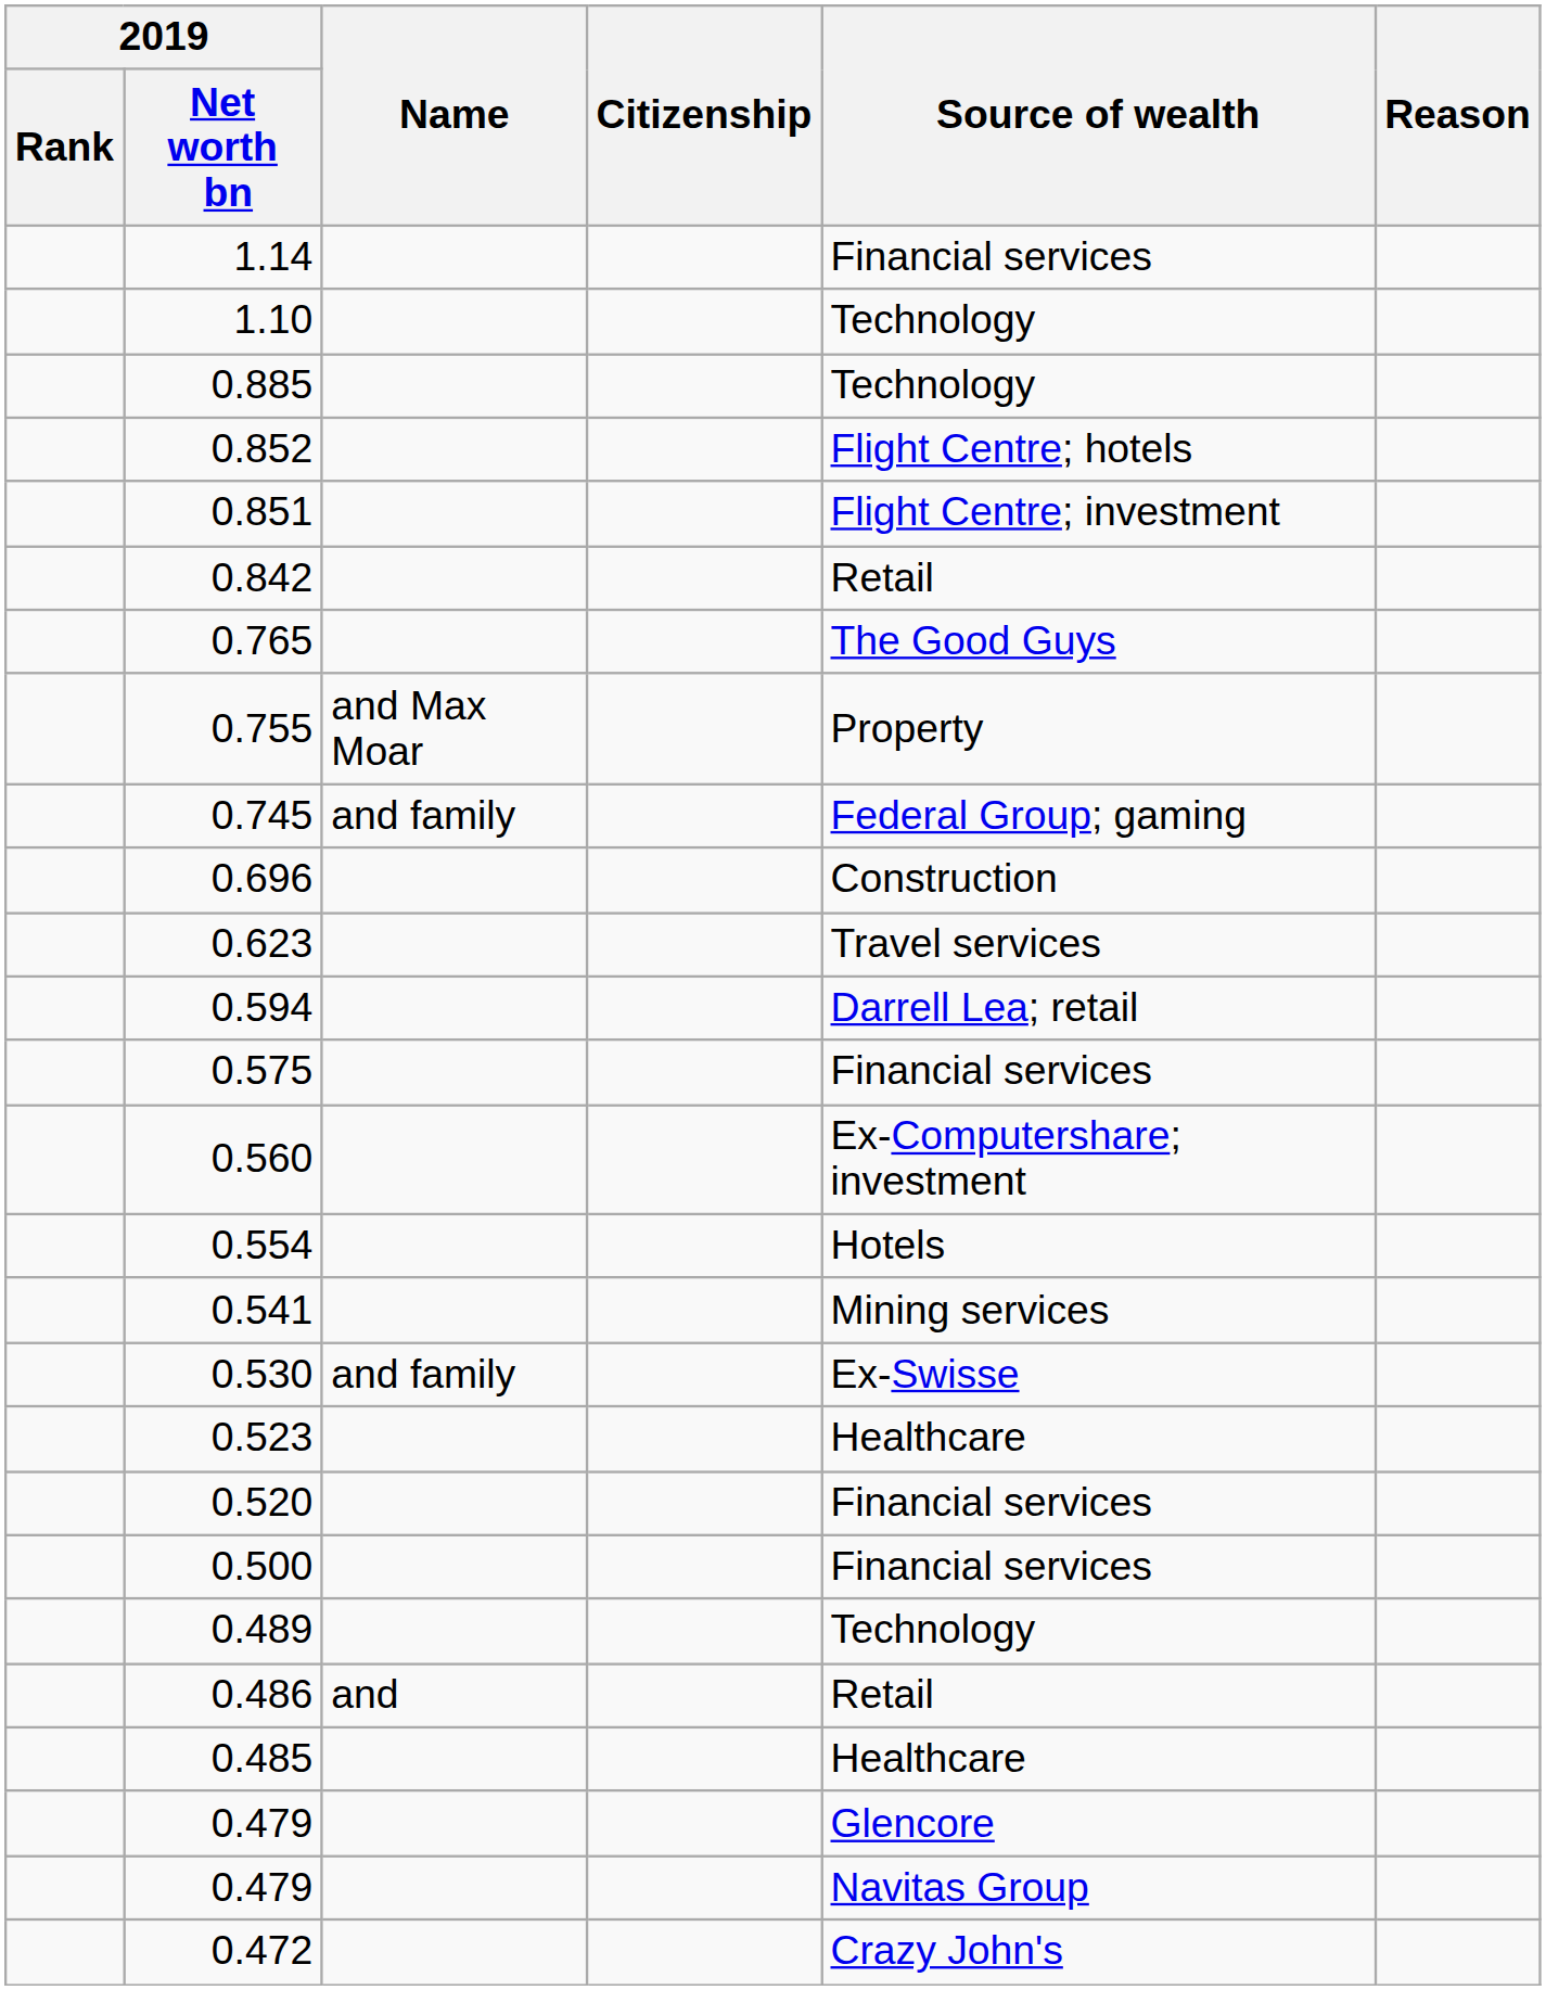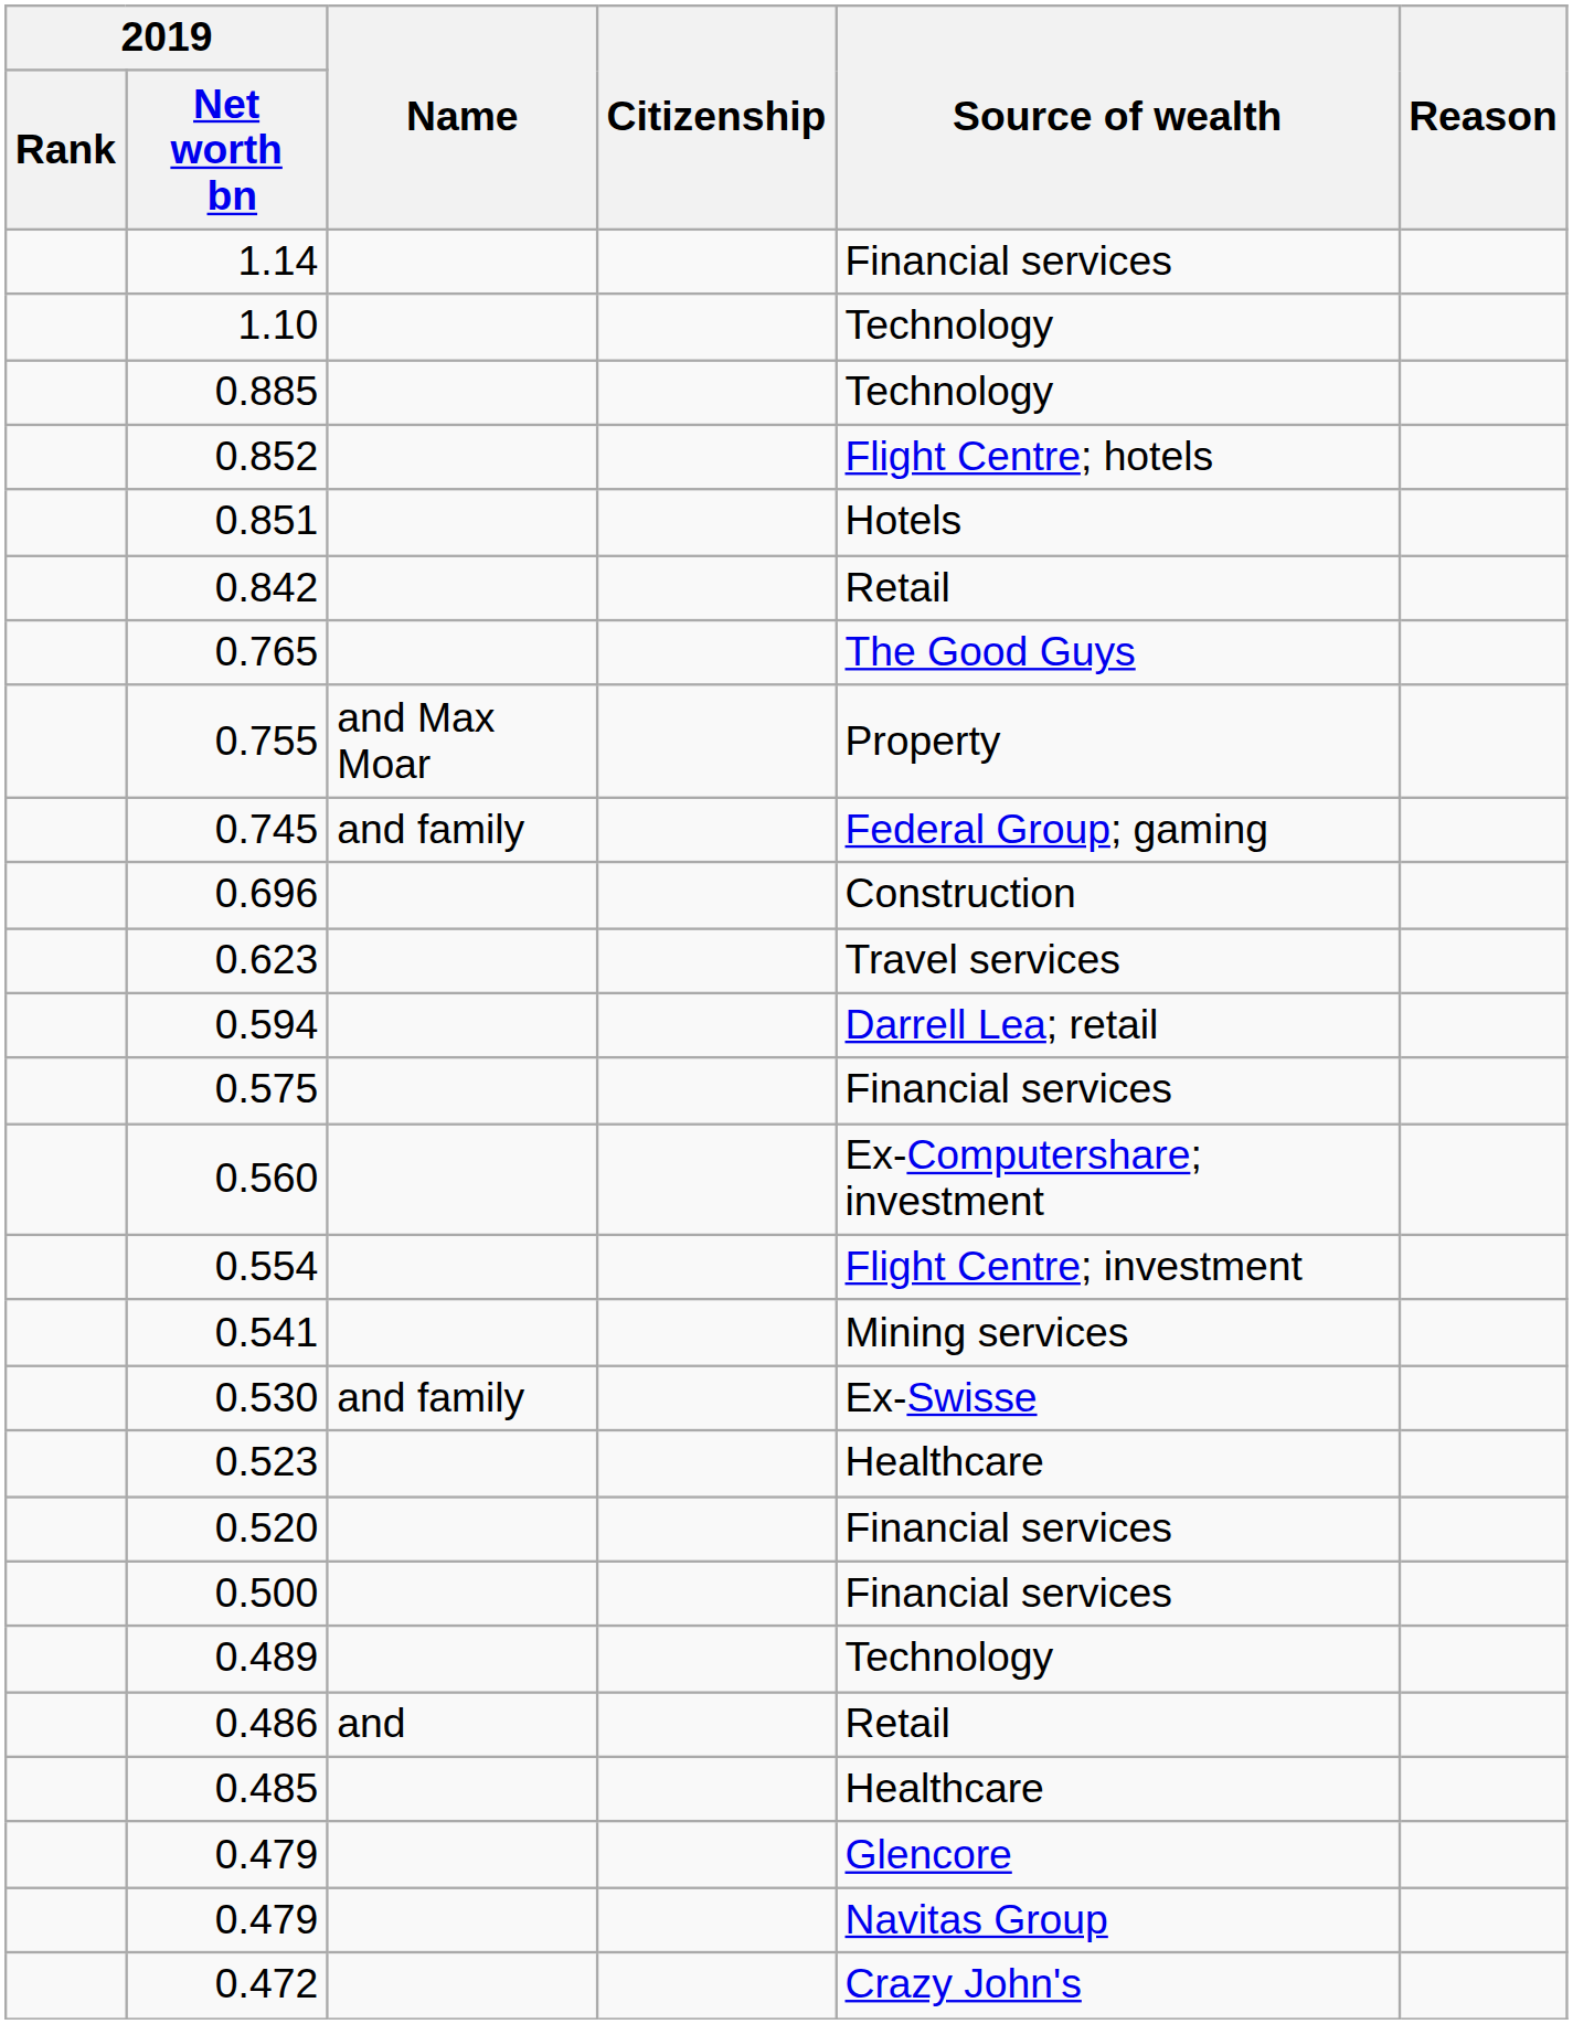0.851 | Source of wealth: Flight Centre; investment -> Hotels
0.554 | Source of wealth: Hotels -> Flight Centre; investment
